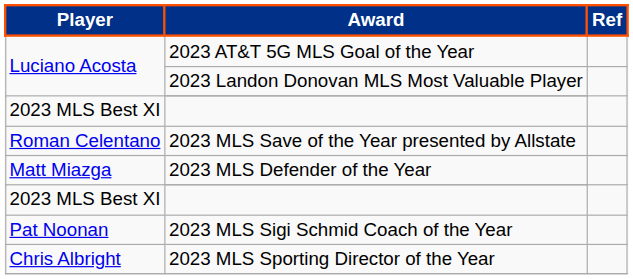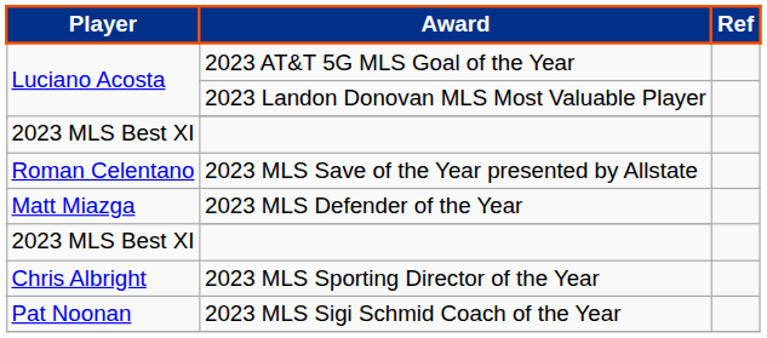rows swapped: 2023 MLS Sigi Schmid Coach of the Year <-> 2023 MLS Sporting Director of the Year
